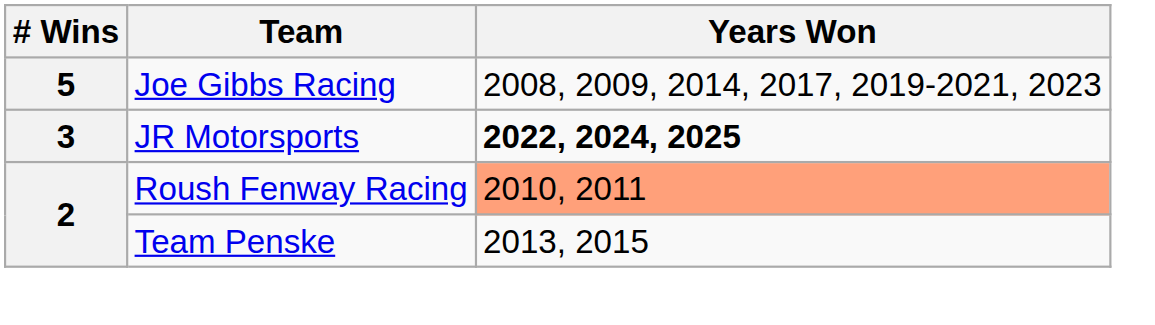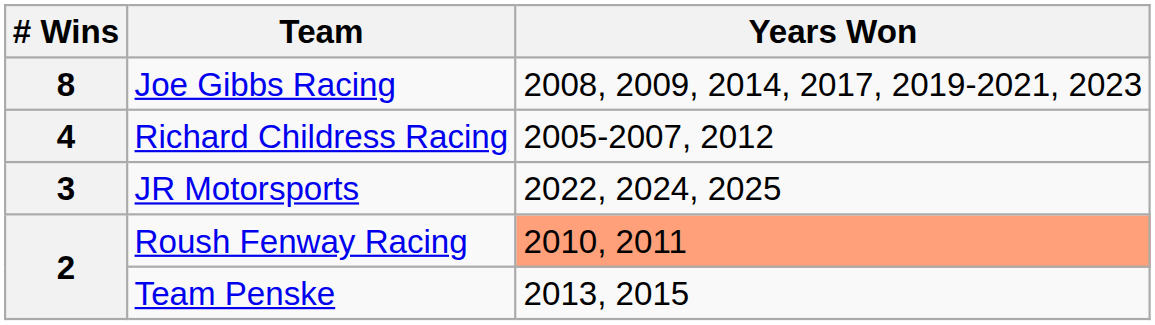Joe Gibbs Racing | # Wins: 5 -> 8
+ row: 4 | Richard Childress Racing | 2005-2007, 2012
JR Motorsports | Years Won: bold -> normal
